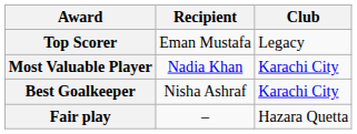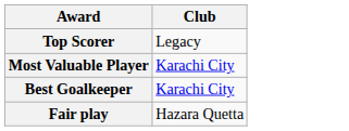- column: Recipient | Eman Mustafa | Nadia Khan | Nisha Ashraf | –
